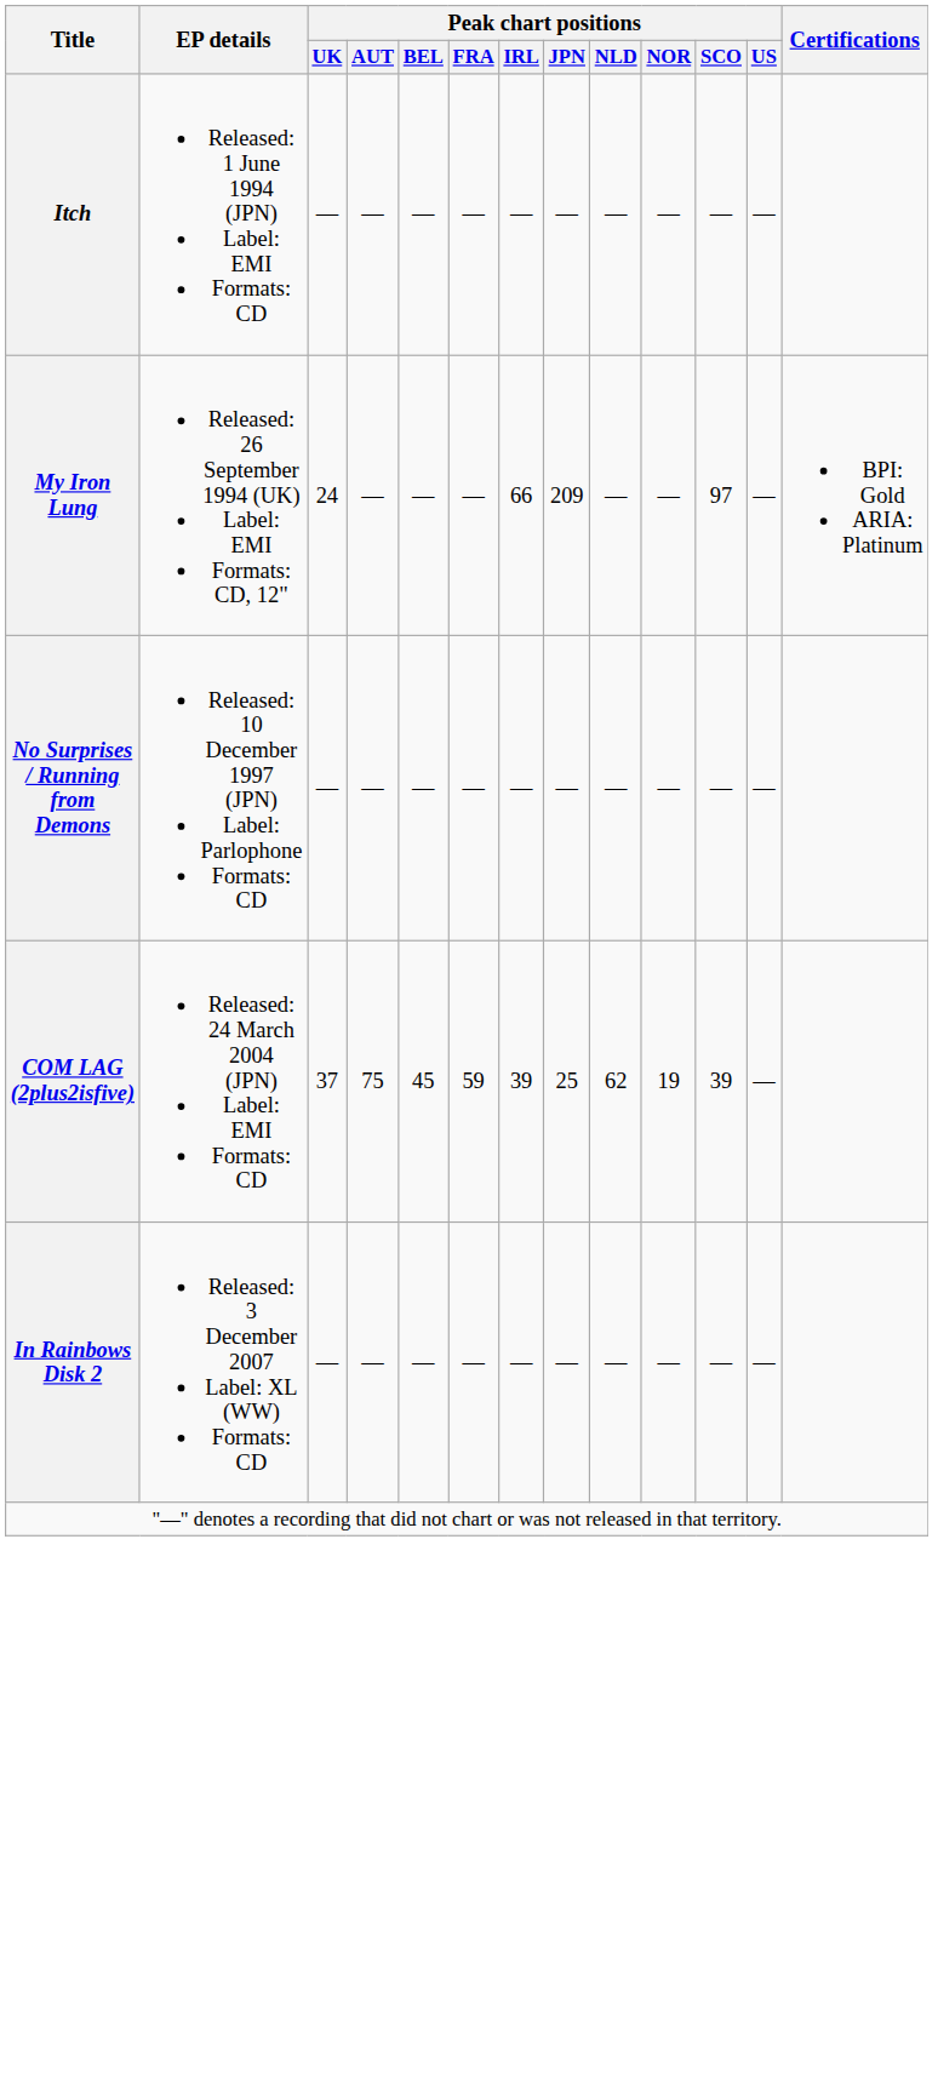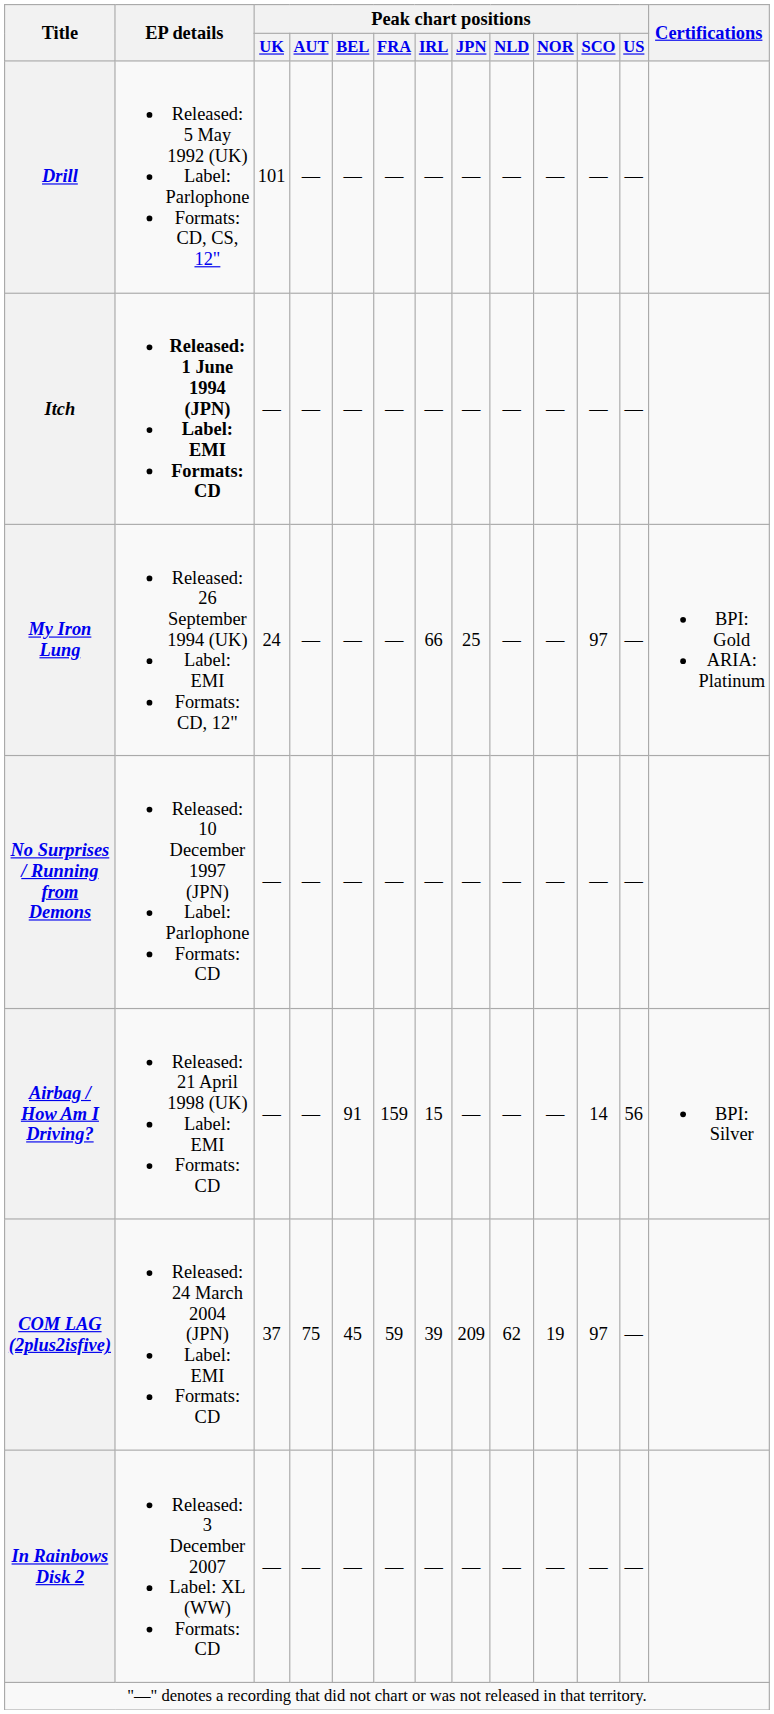+ row: Drill | Released: 5 May 1992 (UK) Label: Parlophone Formats: CD, CS, 12" | 101 | — | — | — | — | — | — | — | — | —
Itch | EP details: normal -> bold
My Iron Lung | Peak chart positions / JPN: 209 -> 25
+ row: Airbag / How Am I Driving? | Released: 21 April 1998 (UK) Label: EMI Formats: CD | — | — | 91 | 159 | 15 | — | — | — | 14 | 56 | BPI: Silver
COM LAG (2plus2isfive) | Peak chart positions / JPN: 25 -> 209
COM LAG (2plus2isfive) | Peak chart positions / SCO: 39 -> 97
